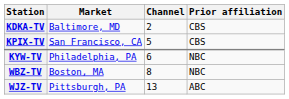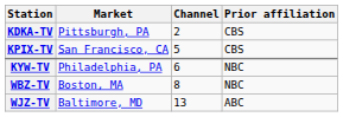KDKA-TV | Market: Baltimore, MD -> Pittsburgh, PA
WJZ-TV | Market: Pittsburgh, PA -> Baltimore, MD
